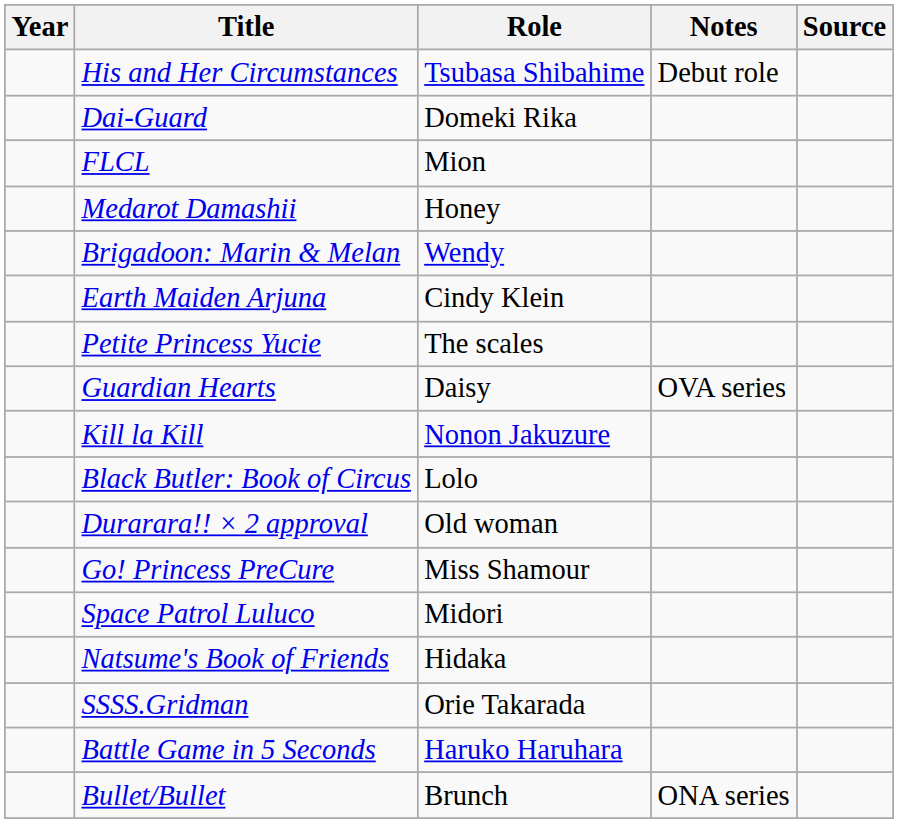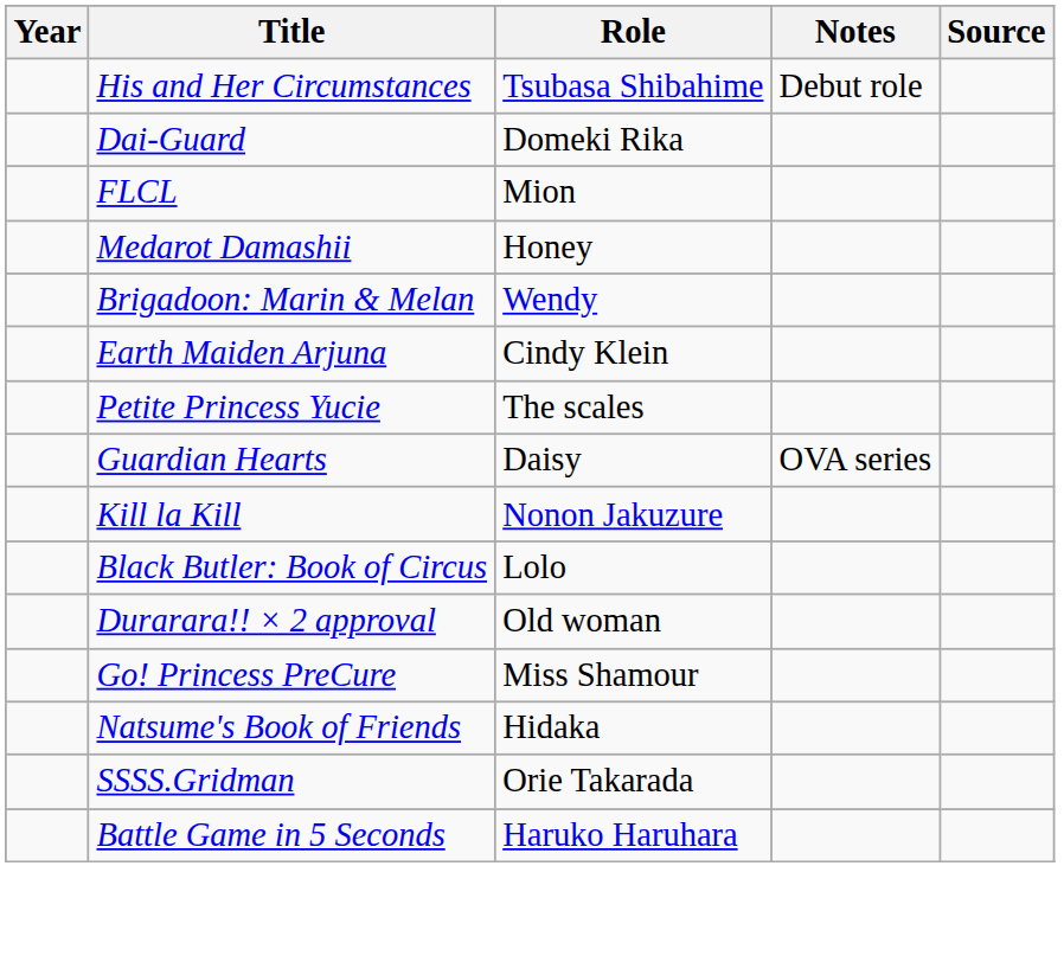- row: Space Patrol Luluco | Midori
- row: Bullet/Bullet | Brunch | ONA series
